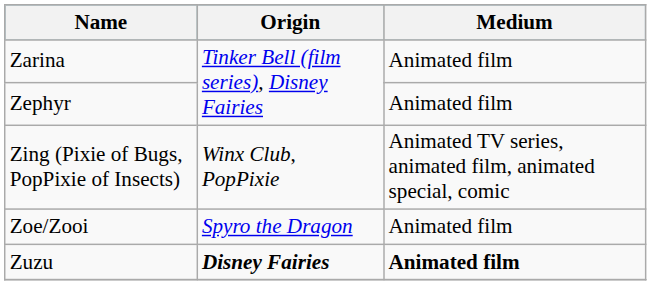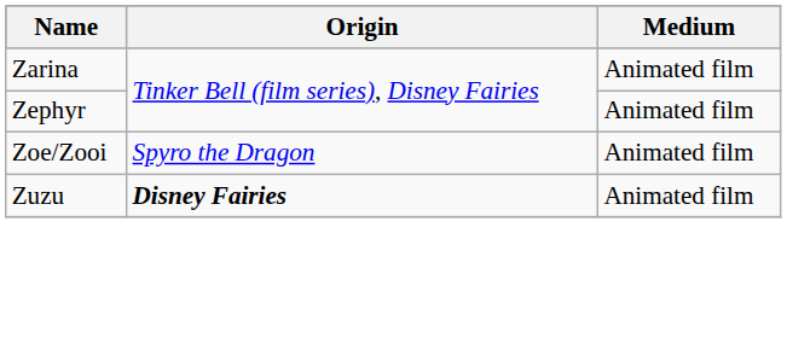- row: Zing (Pixie of Bugs, PopPixie of Insects) | Winx Club, PopPixie | Animated TV series, animated film, animated special, comic
Zuzu | Medium: bold -> normal
